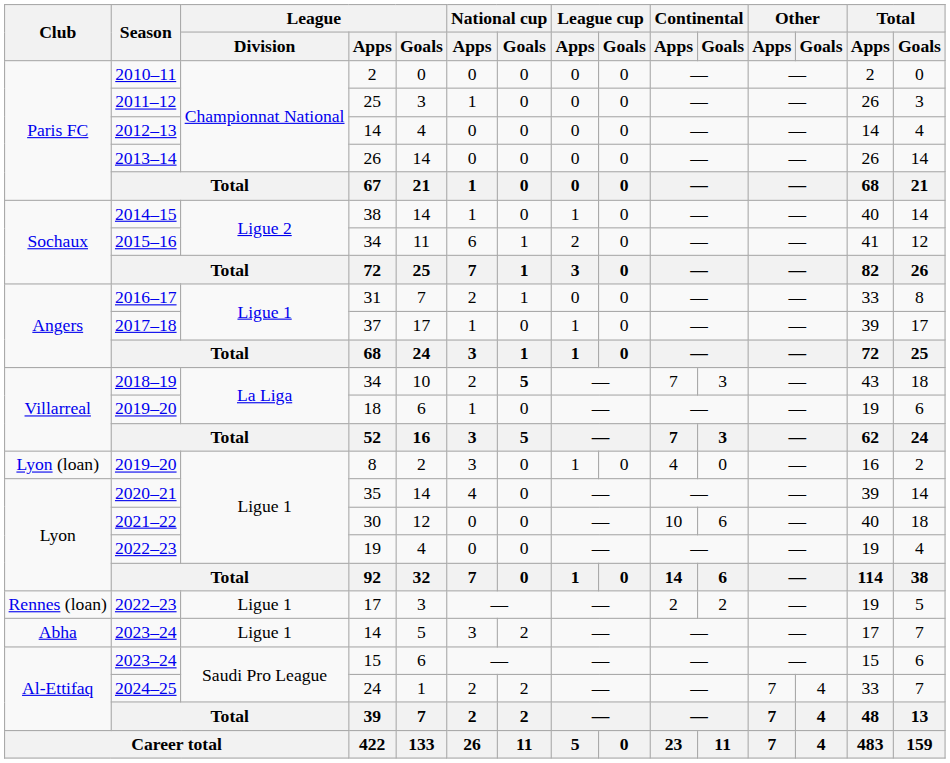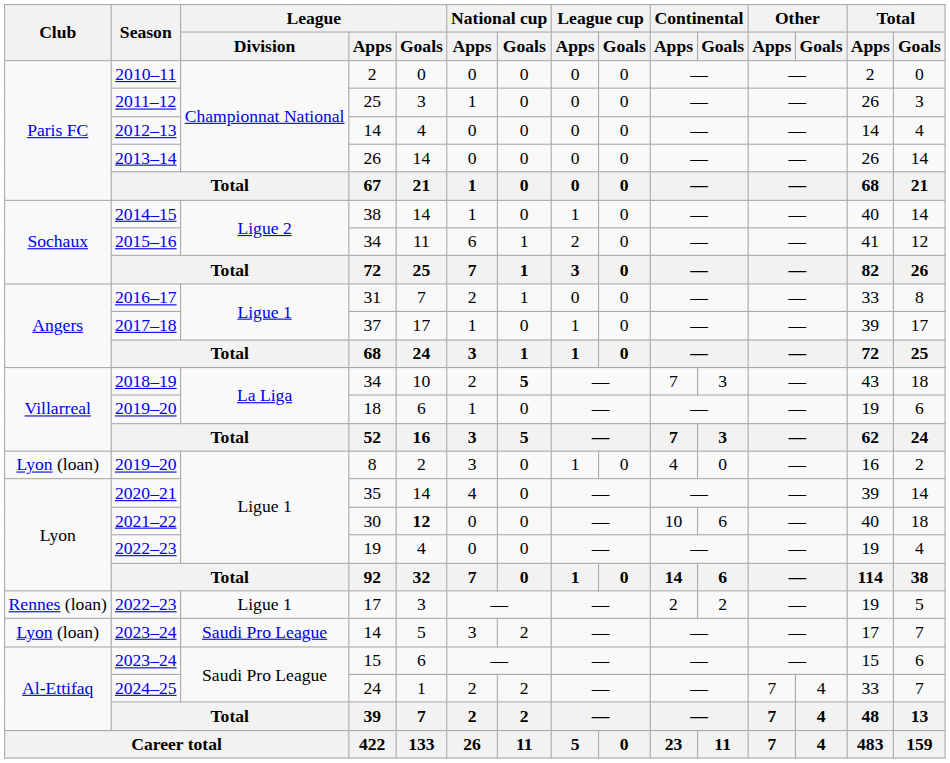30 | League / Goals: normal -> bold
2023–24 / 14 | Club: Abha -> Lyon (loan)
2023–24 / 14 | League / Division: Ligue 1 -> Saudi Pro League
